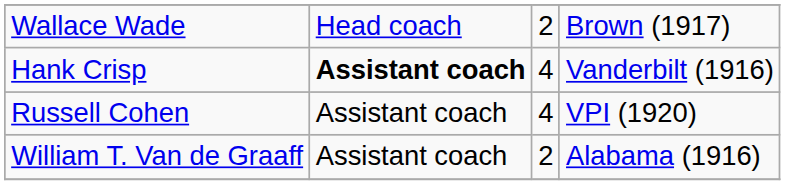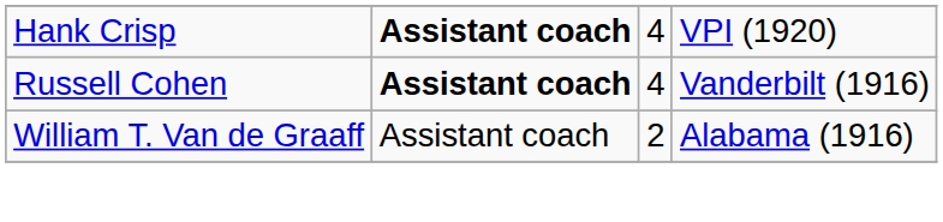- row: Wallace Wade | Head coach | 2 | Brown (1917)
Hank Crisp | column 4: Vanderbilt (1916) -> VPI (1920)
Russell Cohen | column 2: normal -> bold
Russell Cohen | column 4: VPI (1920) -> Vanderbilt (1916)
